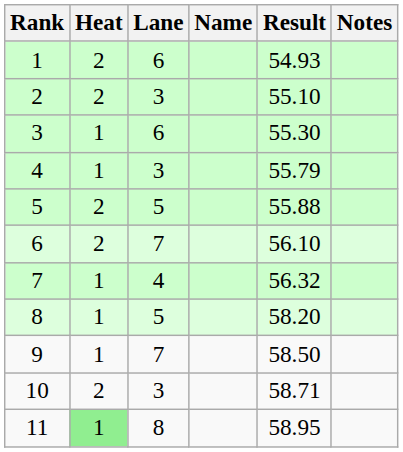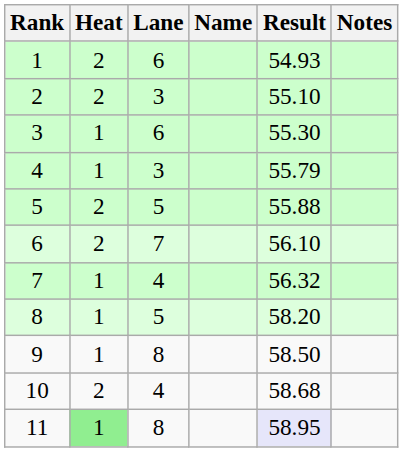9 | Lane: 7 -> 8
10 | Lane: 3 -> 4
10 | Result: 58.71 -> 58.68
11 | Result: no background -> lavender background
